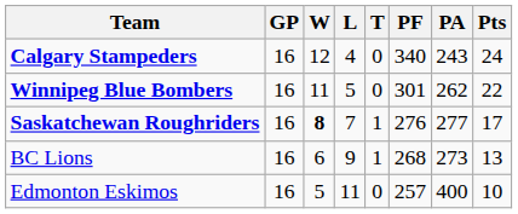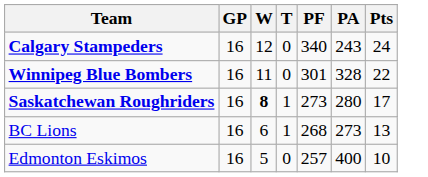- column: L | 4 | 5 | 7 | 9 | 11
Winnipeg Blue Bombers | PA: 262 -> 328
Saskatchewan Roughriders | PF: 276 -> 273
Saskatchewan Roughriders | PA: 277 -> 280
